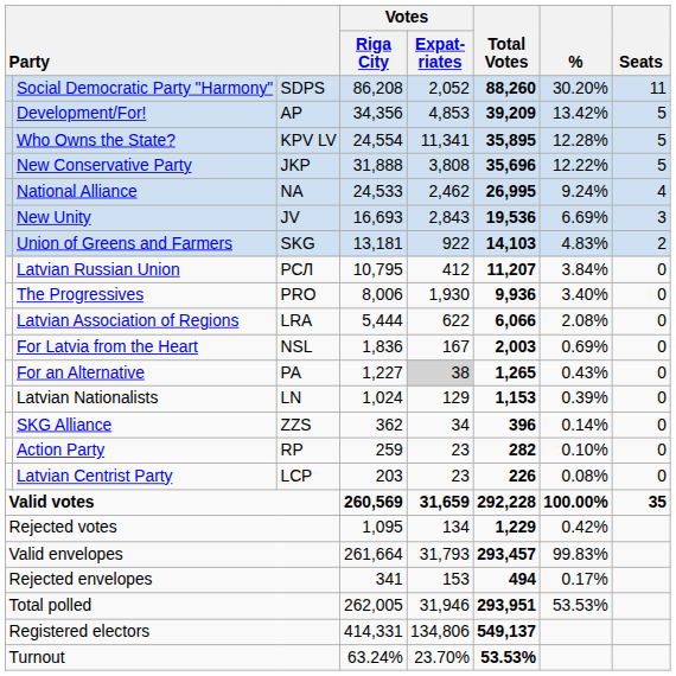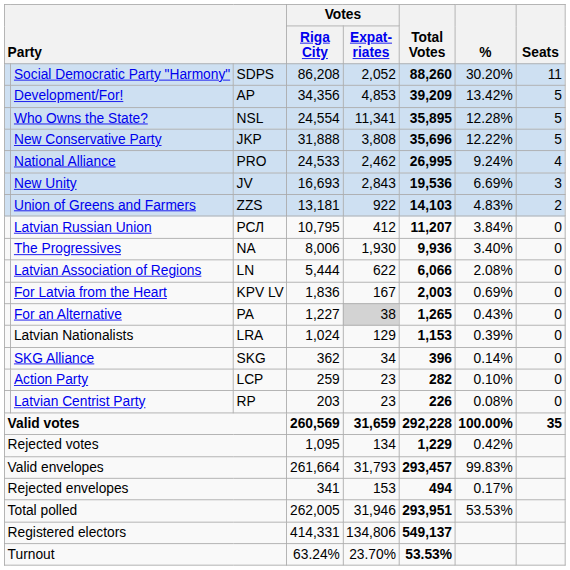Who Owns the State? | column 3: KPV LV -> NSL
National Alliance | column 3: NA -> PRO
Union of Greens and Farmers | column 3: SKG -> ZZS
The Progressives | column 3: PRO -> NA
Latvian Association of Regions | column 3: LRA -> LN
For Latvia from the Heart | column 3: NSL -> KPV LV
Latvian Nationalists | column 3: LN -> LRA
SKG Alliance | column 3: ZZS -> SKG
Action Party | column 3: RP -> LCP
Latvian Centrist Party | column 3: LCP -> RP
